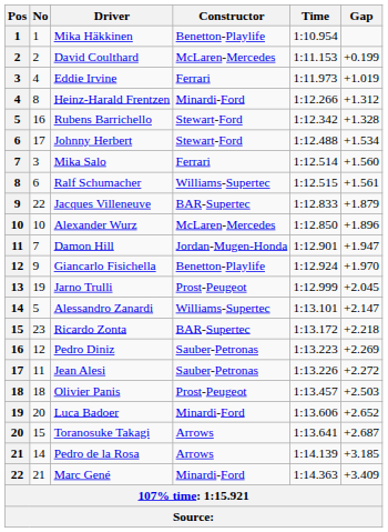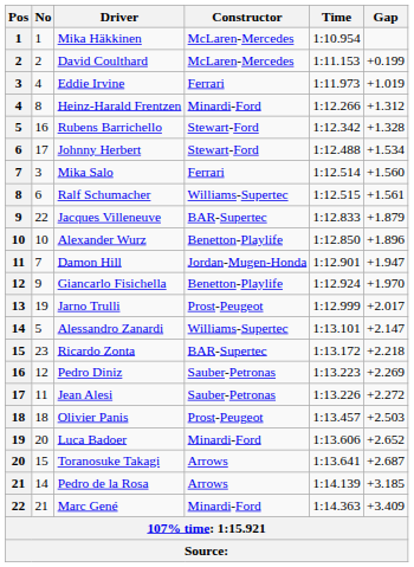Mika Häkkinen | Constructor: Benetton-Playlife -> McLaren-Mercedes
Alexander Wurz | Constructor: McLaren-Mercedes -> Benetton-Playlife
Jarno Trulli | Gap: +2.045 -> +2.017
